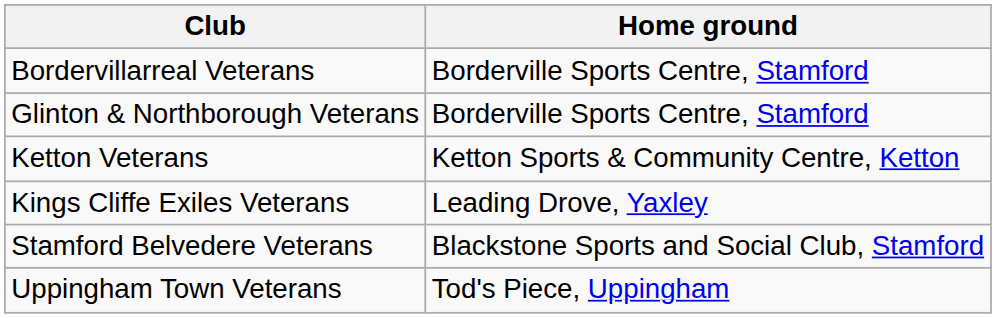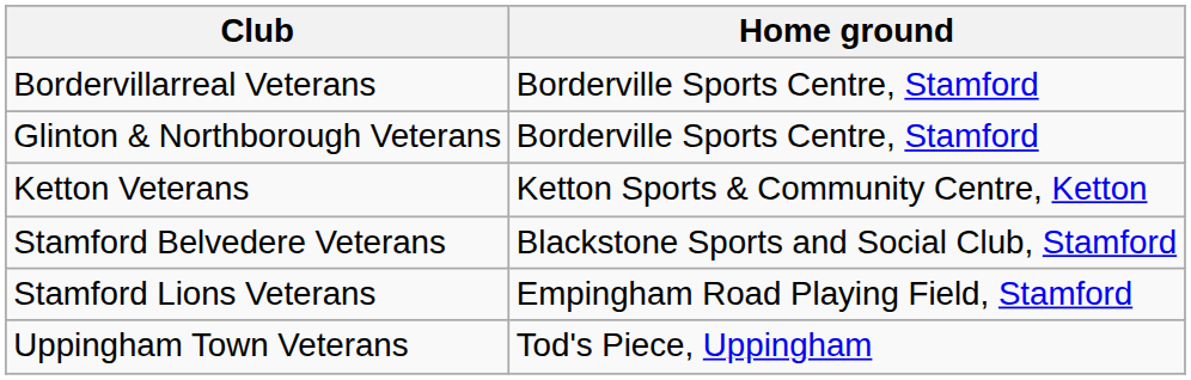- row: Kings Cliffe Exiles Veterans | Leading Drove, Yaxley
+ row: Stamford Lions Veterans | Empingham Road Playing Field, Stamford
